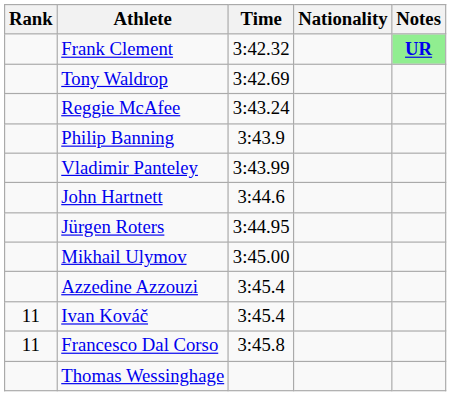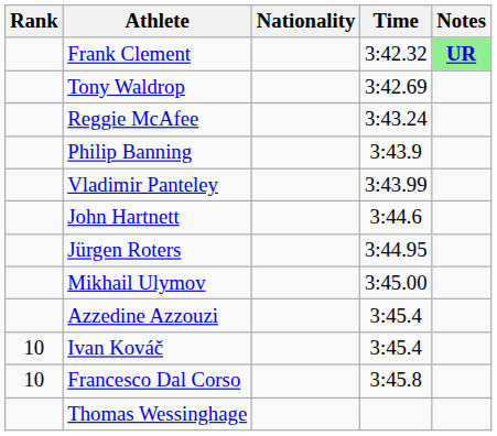columns swapped: Nationality <-> Time
Ivan Kováč | Rank: 11 -> 10
Francesco Dal Corso | Rank: 11 -> 10
